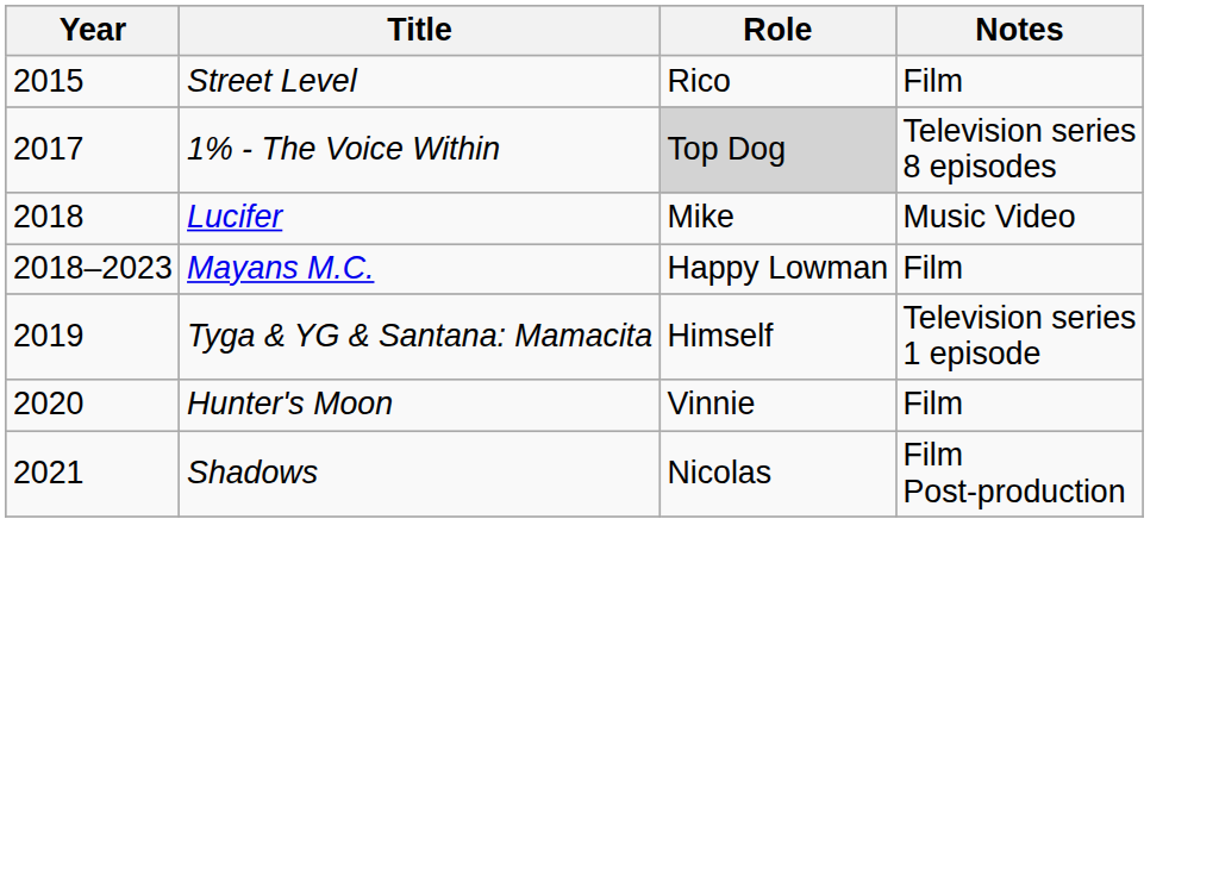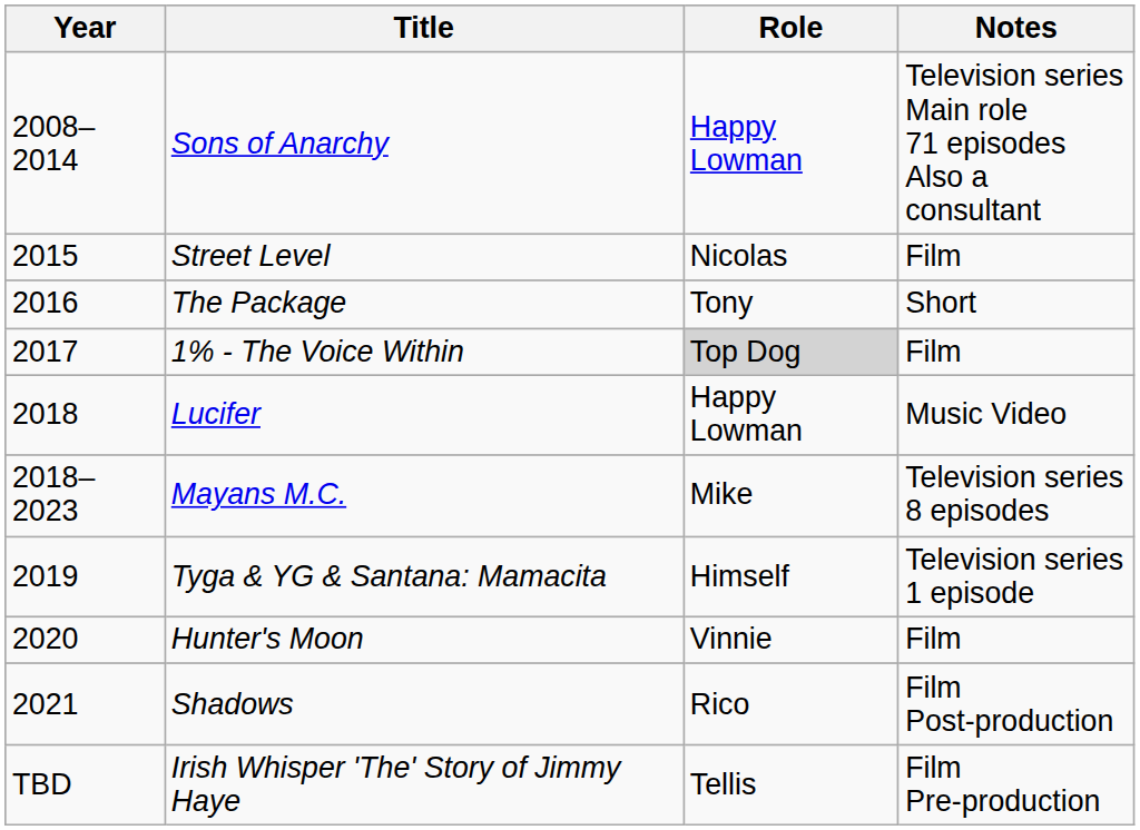+ row: 2008–2014 | Sons of Anarchy | Happy Lowman | Television series Main role 71 episodes Also a consultant
Street Level | Role: Rico -> Nicolas
+ row: 2016 | The Package | Tony | Short
1% - The Voice Within | Notes: Television series 8 episodes -> Film
Lucifer | Role: Mike -> Happy Lowman
Mayans M.C. | Role: Happy Lowman -> Mike
Mayans M.C. | Notes: Film -> Television series 8 episodes
Shadows | Role: Nicolas -> Rico
+ row: TBD | Irish Whisper 'The' Story of Jimmy Haye | Tellis | Film Pre-production
